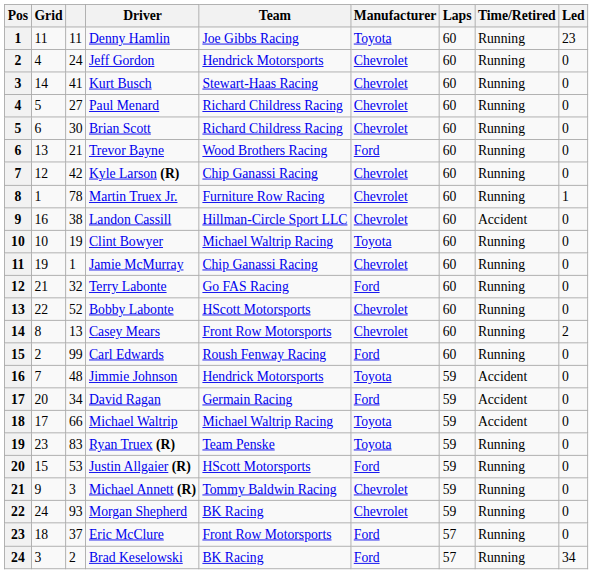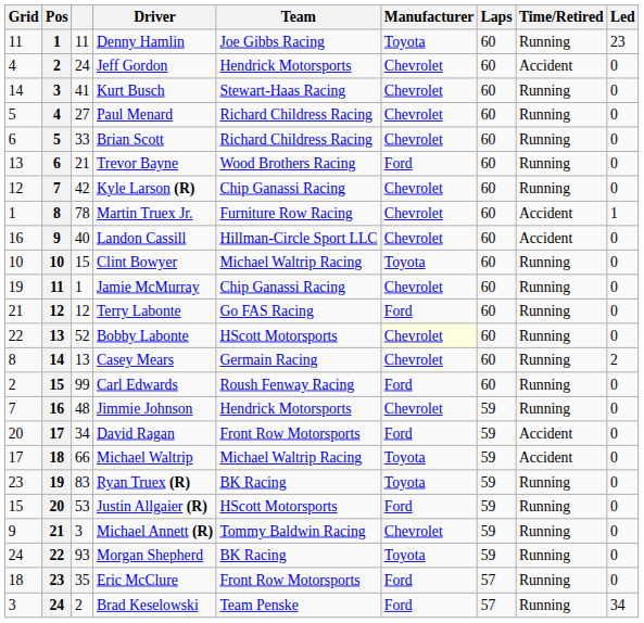columns swapped: Pos <-> Grid
Jeff Gordon | Time/Retired: Running -> Accident
Brian Scott | column 3: 30 -> 33
Martin Truex Jr. | Time/Retired: Running -> Accident
Landon Cassill | column 3: 38 -> 40
Clint Bowyer | column 3: 19 -> 15
Terry Labonte | column 3: 32 -> 12
Bobby Labonte | Manufacturer: no background -> lightyellow background
Casey Mears | Team: Front Row Motorsports -> Germain Racing
Jimmie Johnson | Manufacturer: Toyota -> Chevrolet
Jimmie Johnson | Time/Retired: Accident -> Running
David Ragan | Team: Germain Racing -> Front Row Motorsports
Ryan Truex (R) | Team: Team Penske -> BK Racing
Morgan Shepherd | Manufacturer: Chevrolet -> Toyota
Eric McClure | column 3: 37 -> 35
Brad Keselowski | Team: BK Racing -> Team Penske
